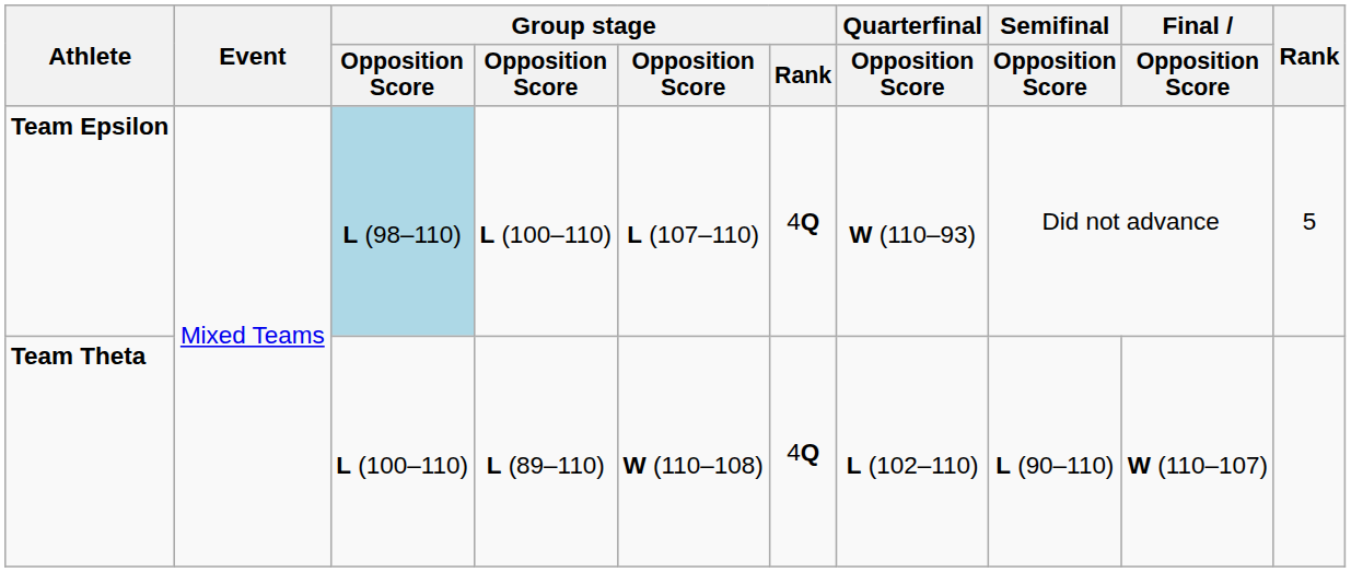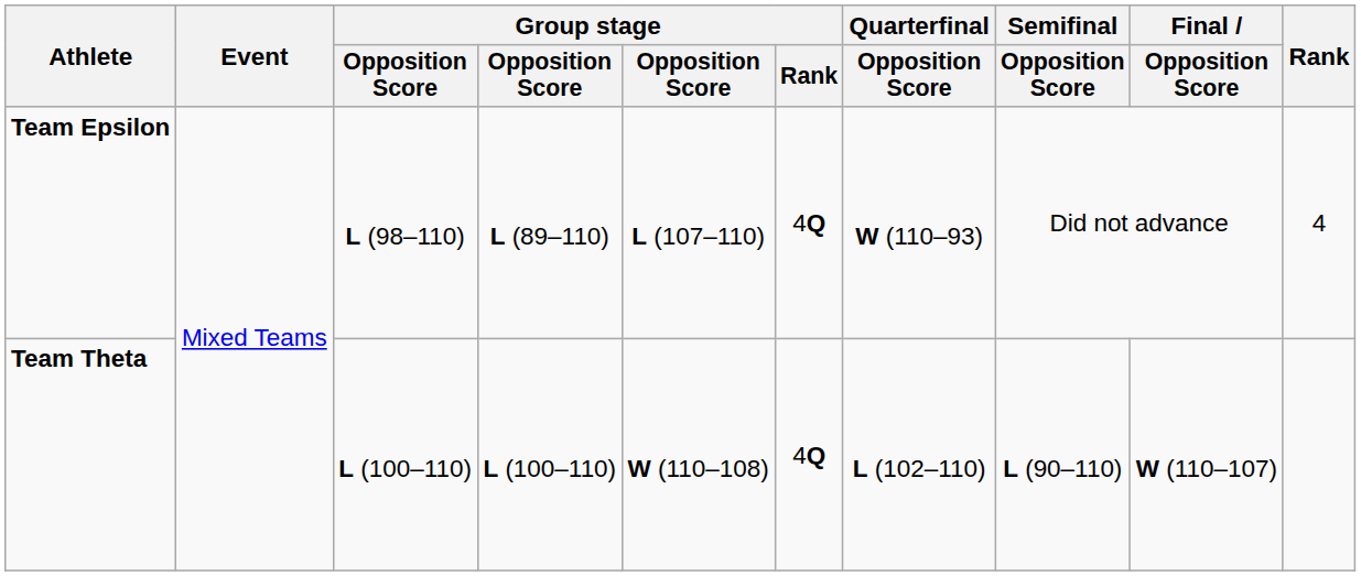Team Epsilon | column 3: lightblue background -> no background
Team Epsilon | column 4: L (100–110) -> L (89–110)
Team Epsilon | Rank: 5 -> 4
Team Theta | column 4: L (89–110) -> L (100–110)
